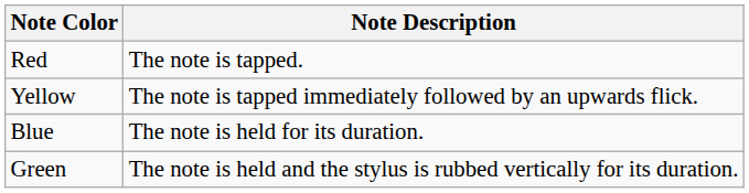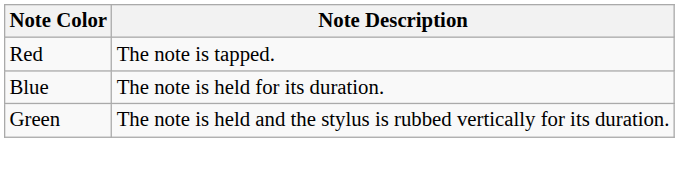- row: Yellow | The note is tapped immediately followed by an upwards flick.
